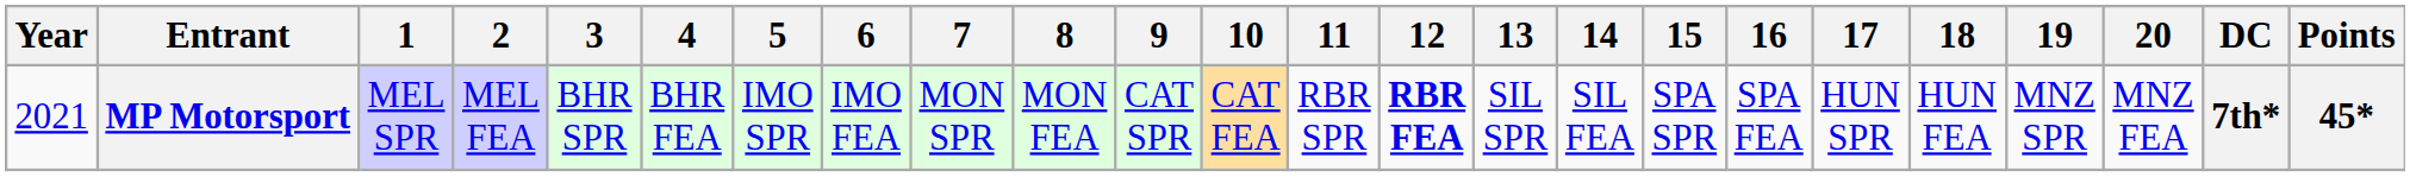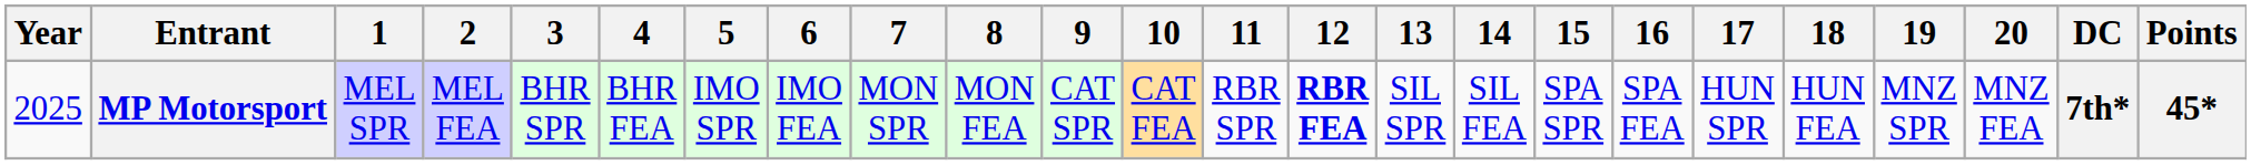MP Motorsport | Year: 2021 -> 2025
